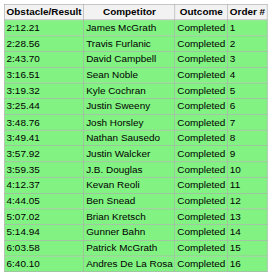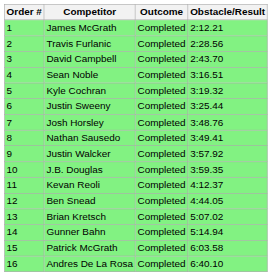columns swapped: Order # <-> Obstacle/Result
